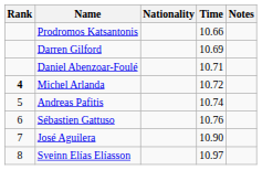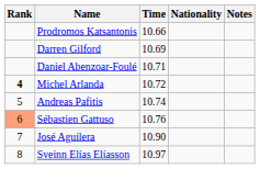columns swapped: Nationality <-> Time
Sébastien Gattuso | Rank: no background -> lightsalmon background
